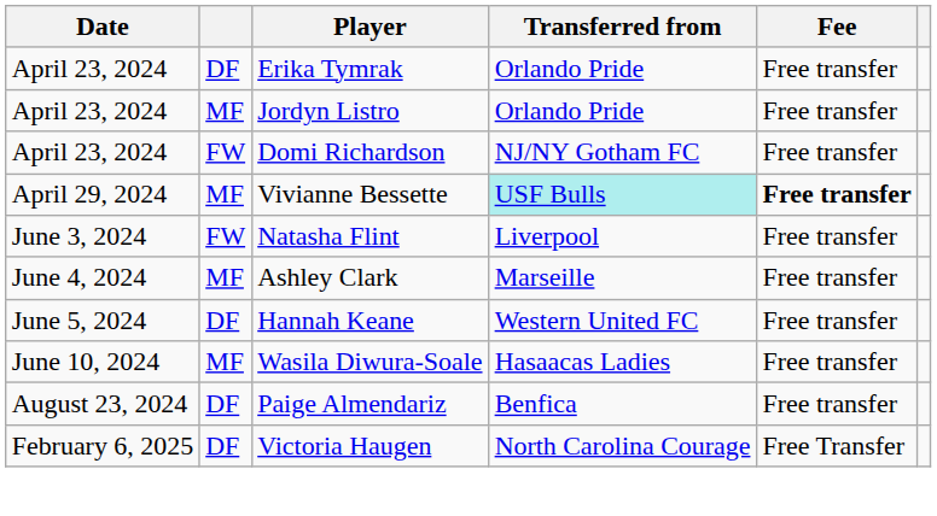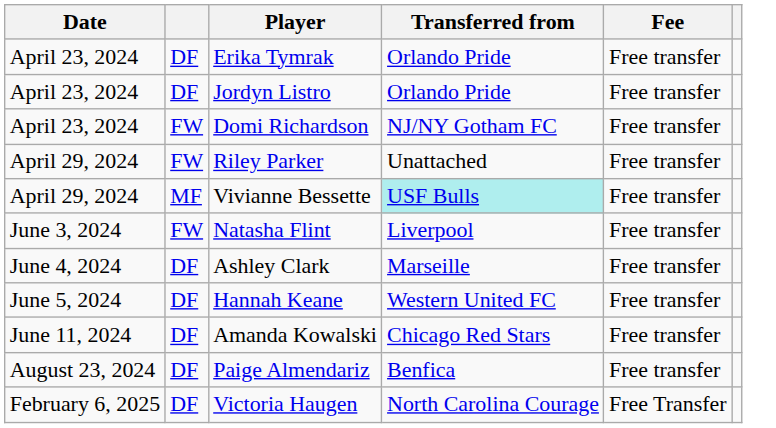Jordyn Listro | column 2: MF -> DF
+ row: April 29, 2024 | FW | Riley Parker | Unattached | Free transfer
Vivianne Bessette | Fee: bold -> normal
Ashley Clark | column 2: MF -> DF
- row: June 10, 2024 | MF | Wasila Diwura-Soale | Hasaacas Ladies | Free transfer
+ row: June 11, 2024 | DF | Amanda Kowalski | Chicago Red Stars | Free transfer
